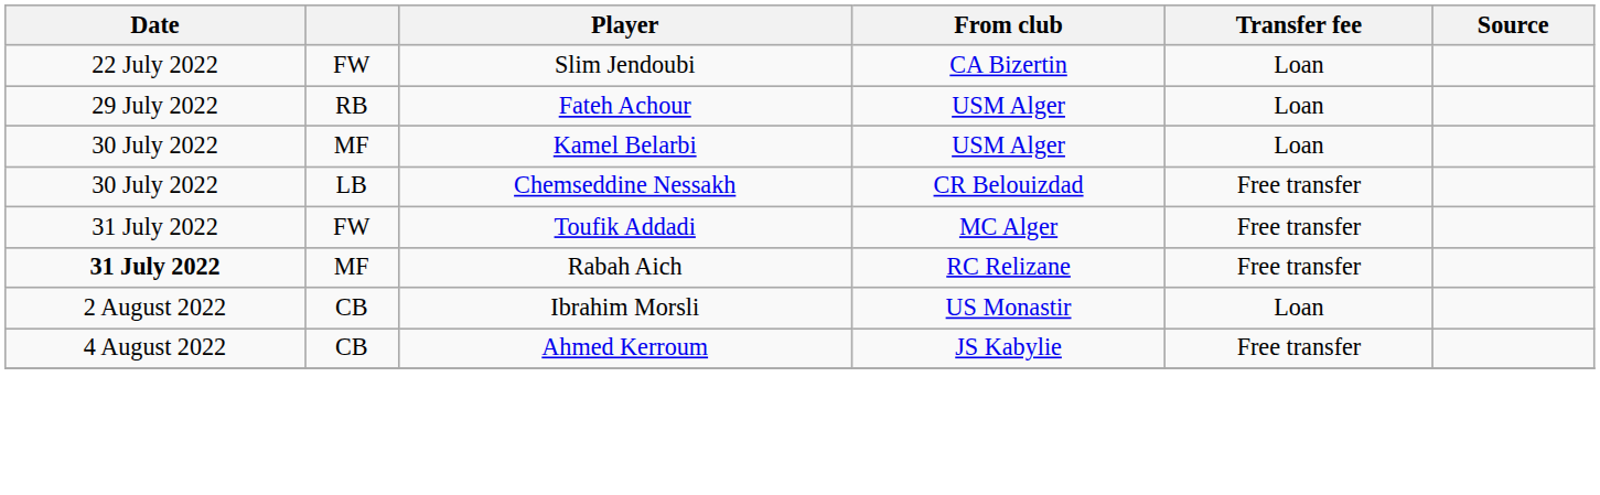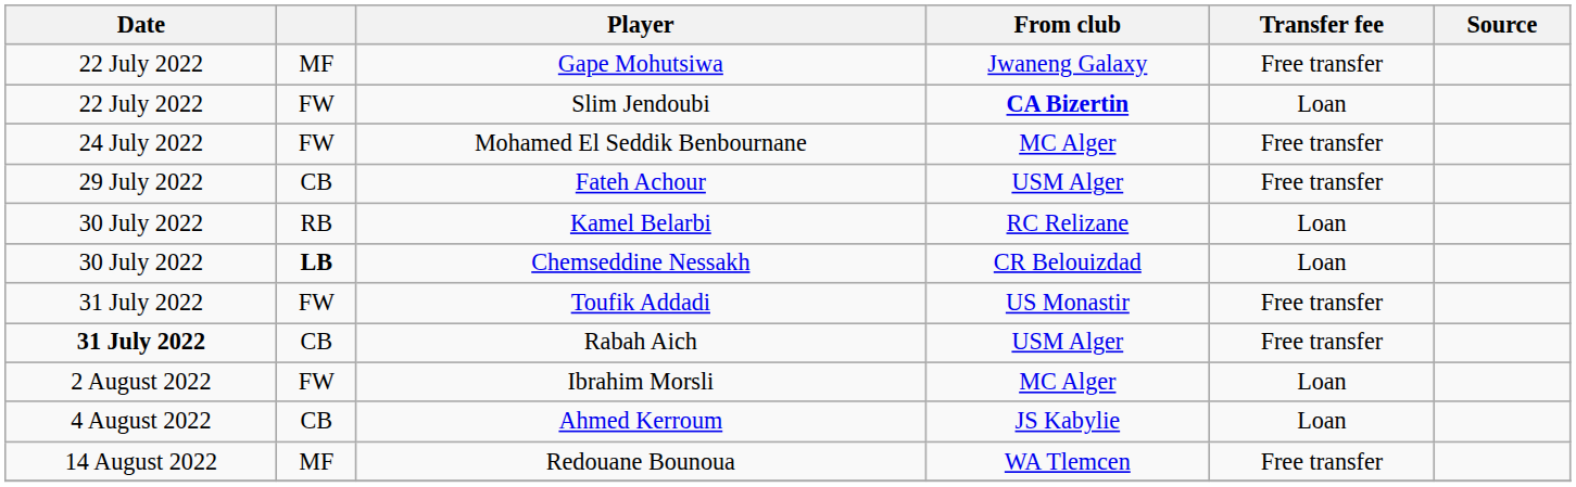+ row: 22 July 2022 | MF | Gape Mohutsiwa | Jwaneng Galaxy | Free transfer
Slim Jendoubi | From club: normal -> bold
+ row: 24 July 2022 | FW | Mohamed El Seddik Benbournane | MC Alger | Free transfer
Fateh Achour | column 2: RB -> CB
Fateh Achour | Transfer fee: Loan -> Free transfer
Kamel Belarbi | column 2: MF -> RB
Kamel Belarbi | From club: USM Alger -> RC Relizane
Chemseddine Nessakh | column 2: normal -> bold
Chemseddine Nessakh | Transfer fee: Free transfer -> Loan
Toufik Addadi | From club: MC Alger -> US Monastir
Rabah Aich | column 2: MF -> CB
Rabah Aich | From club: RC Relizane -> USM Alger
Ibrahim Morsli | column 2: CB -> FW
Ibrahim Morsli | From club: US Monastir -> MC Alger
Ahmed Kerroum | Transfer fee: Free transfer -> Loan
+ row: 14 August 2022 | MF | Redouane Bounoua | WA Tlemcen | Free transfer
